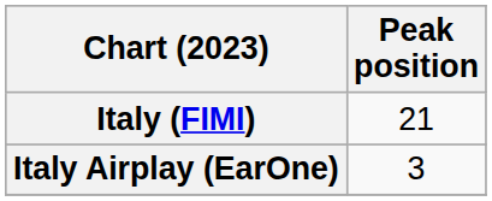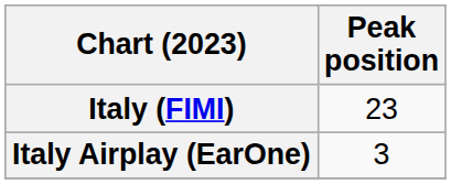Italy (FIMI) | Peak position: 21 -> 23
